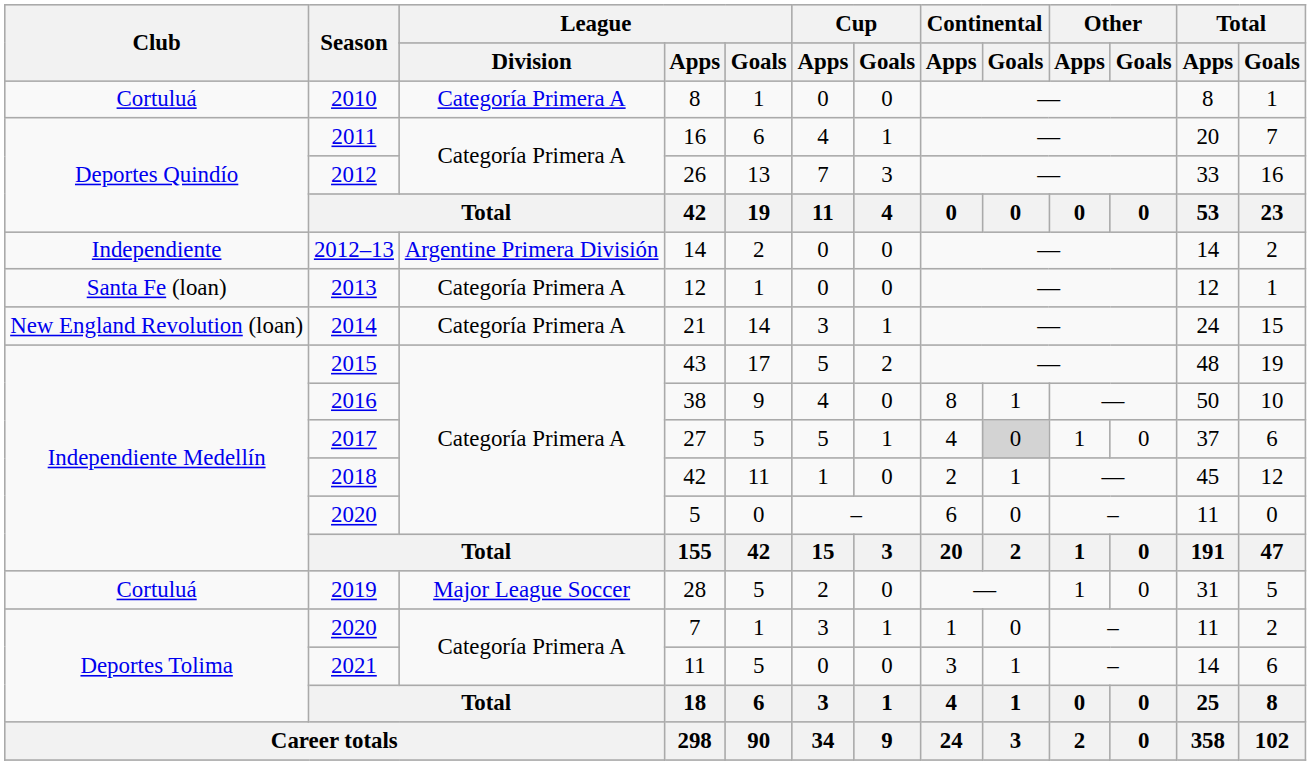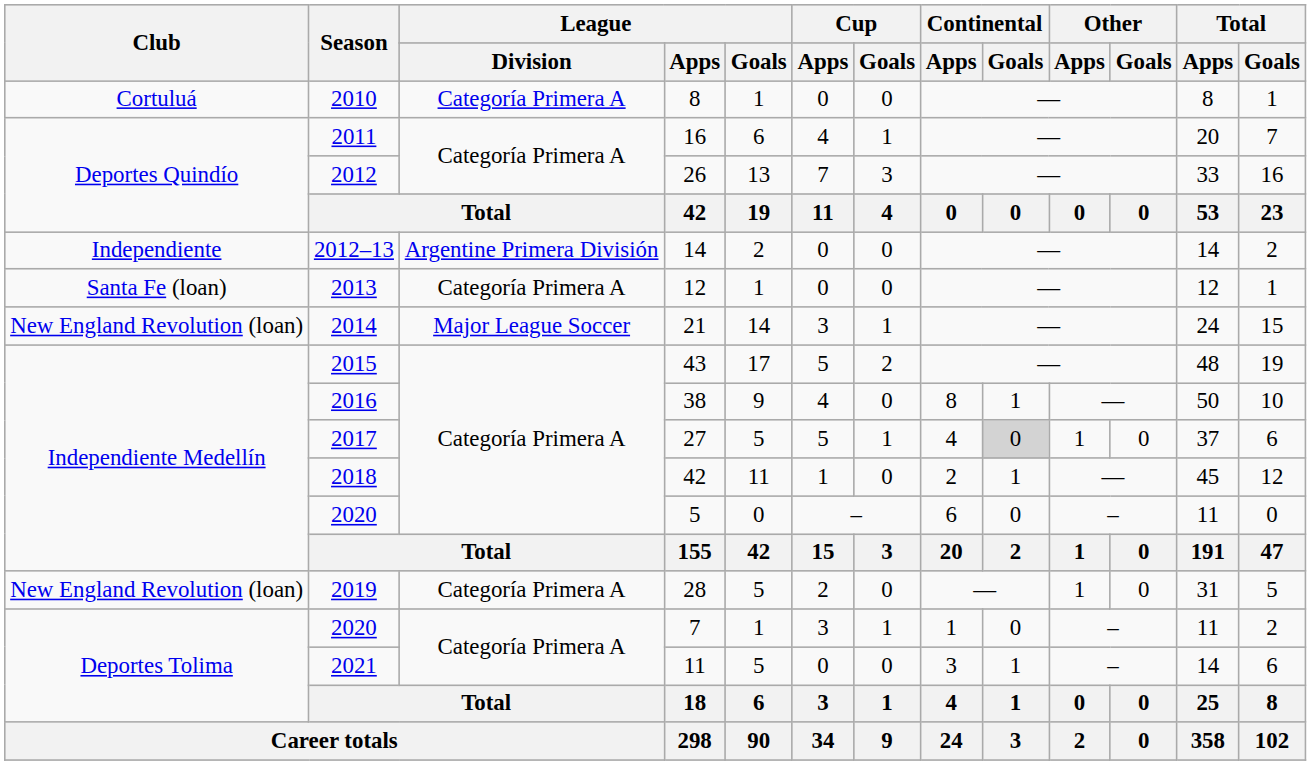21 | League / Division: Categoría Primera A -> Major League Soccer
28 | Club: Cortuluá -> New England Revolution (loan)
28 | League / Division: Major League Soccer -> Categoría Primera A
